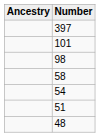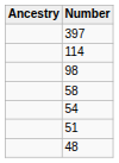+ row: 114
- row: 101
